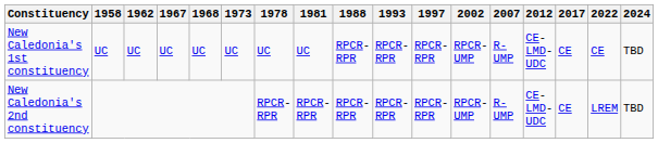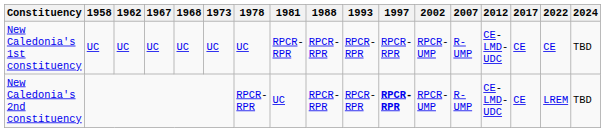New Caledonia's 1st constituency | 1981: UC -> RPCR-RPR
New Caledonia's 2nd constituency | 1981: RPCR-RPR -> UC
New Caledonia's 2nd constituency | 1997: normal -> bold
